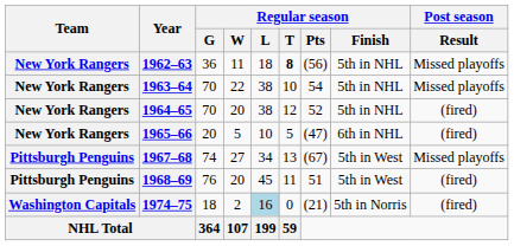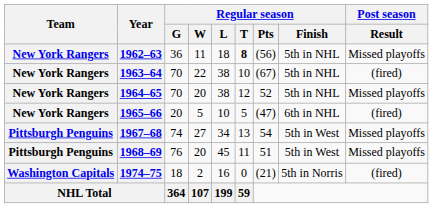1963–64 | Regular season / Pts: 54 -> (67)
1963–64 | Post season / Result: Missed playoffs -> (fired)
1964–65 | Post season / Result: (fired) -> Missed playoffs
1967–68 | Regular season / Pts: (67) -> 54
1968–69 | Post season / Result: (fired) -> Missed playoffs
1974–75 | Regular season / L: lightblue background -> no background
